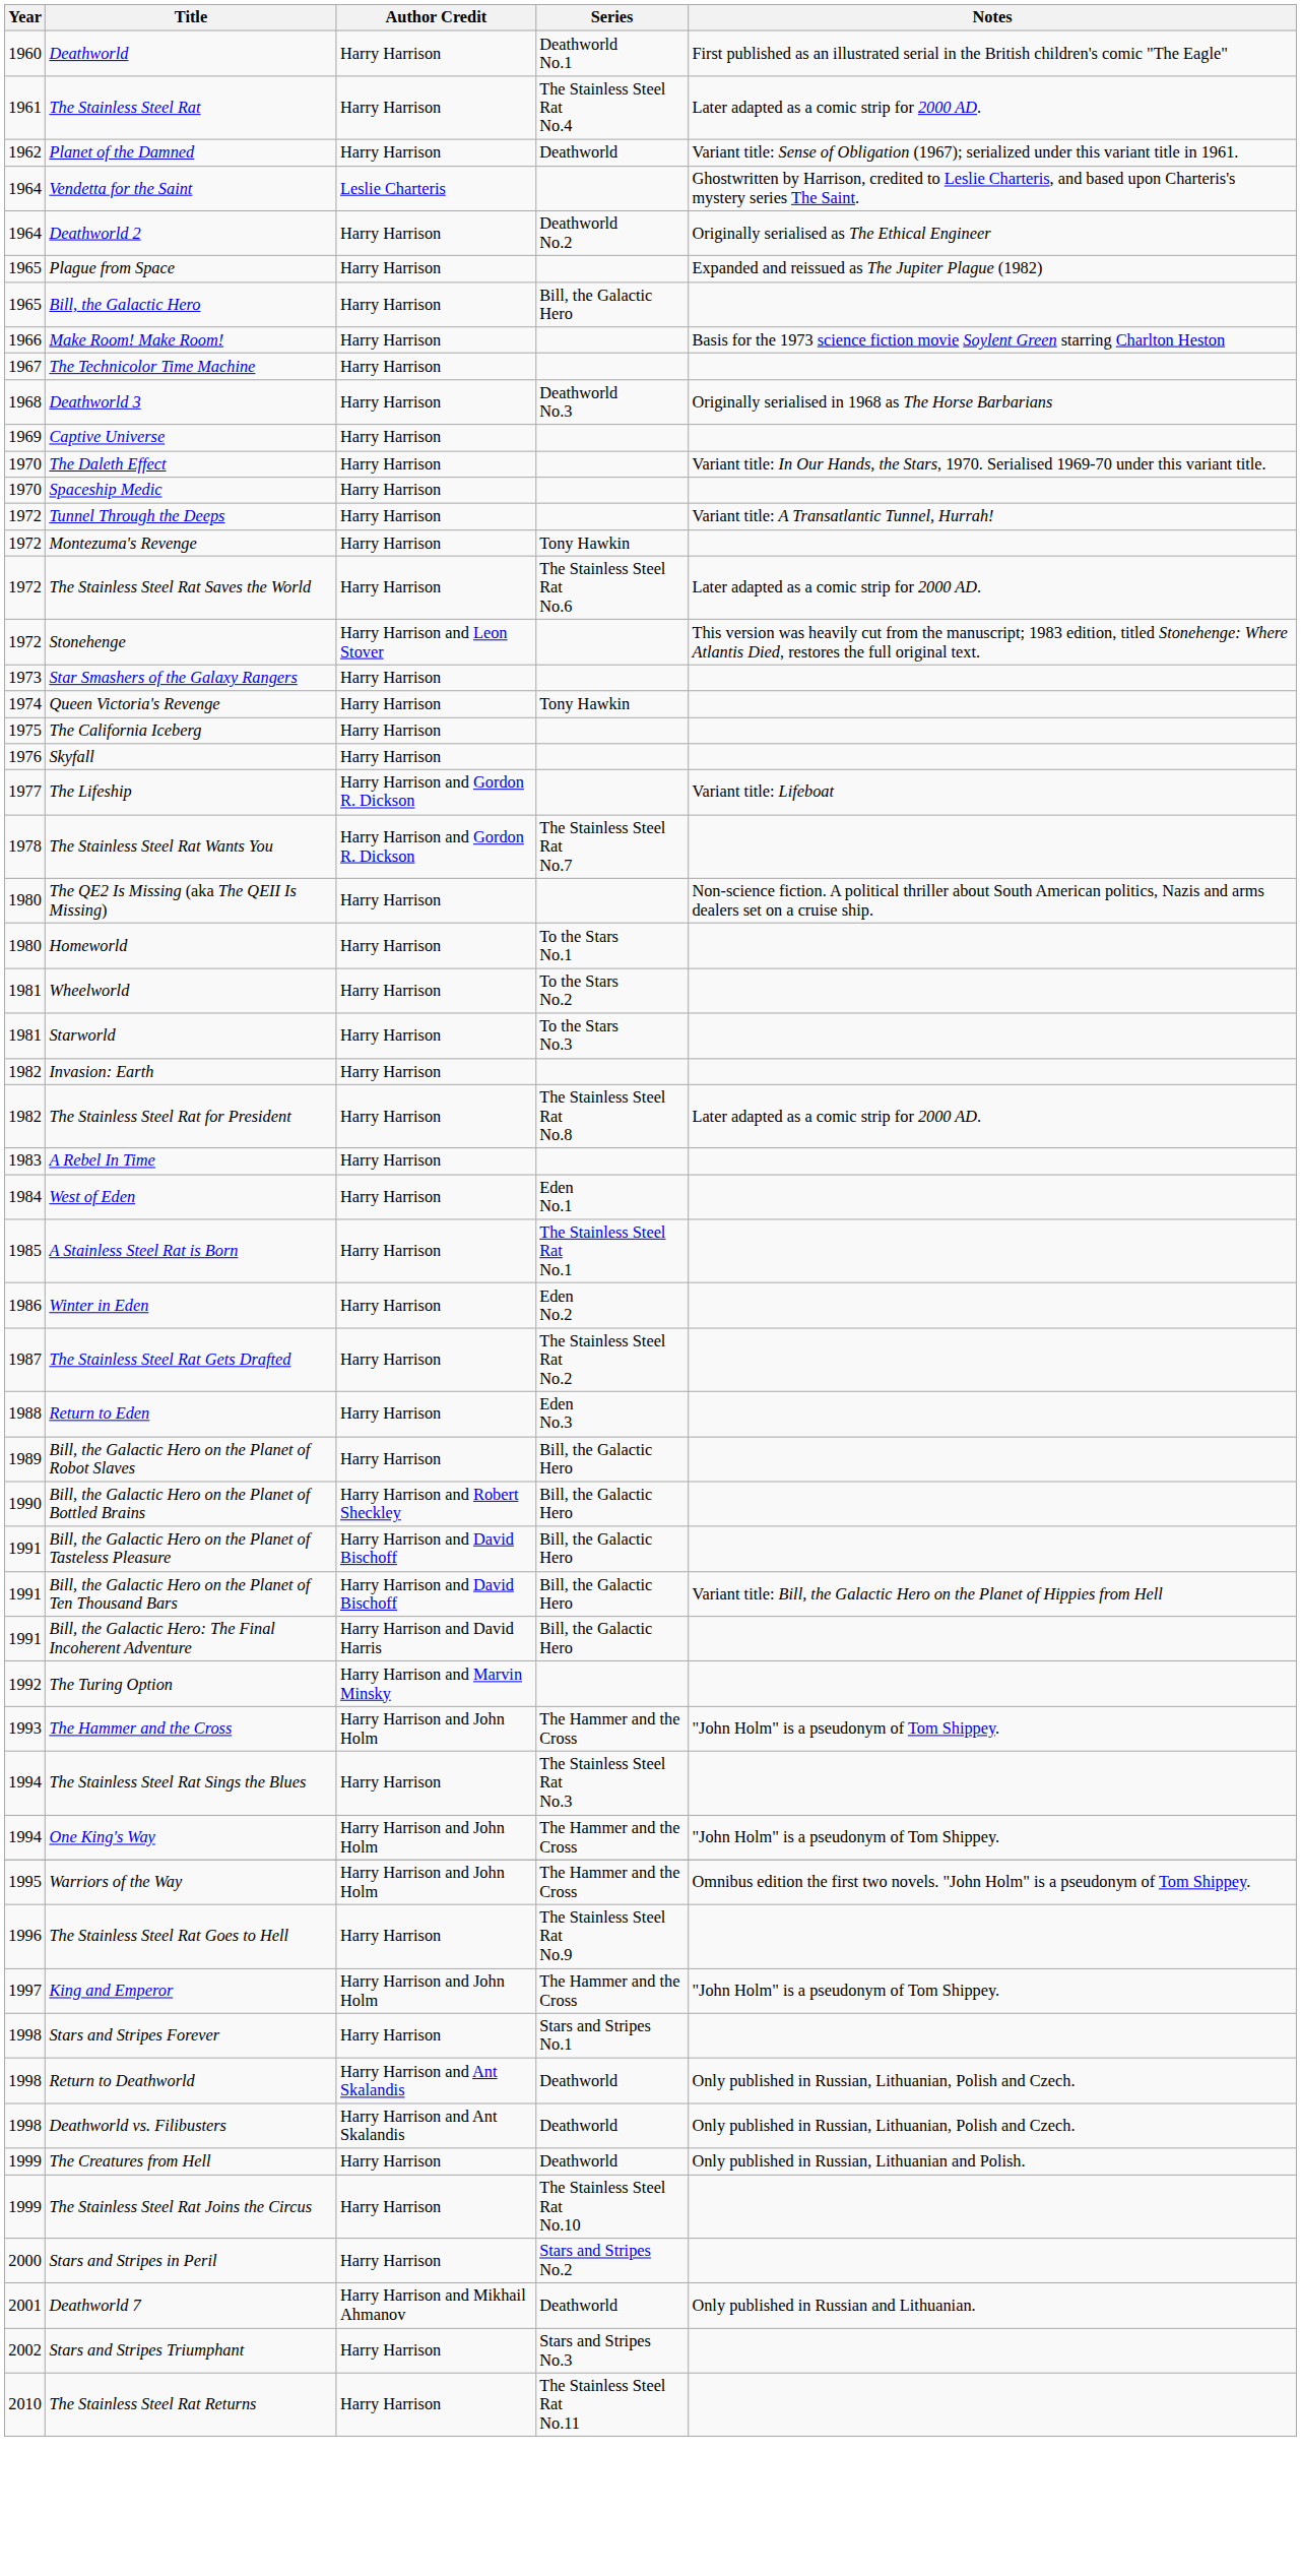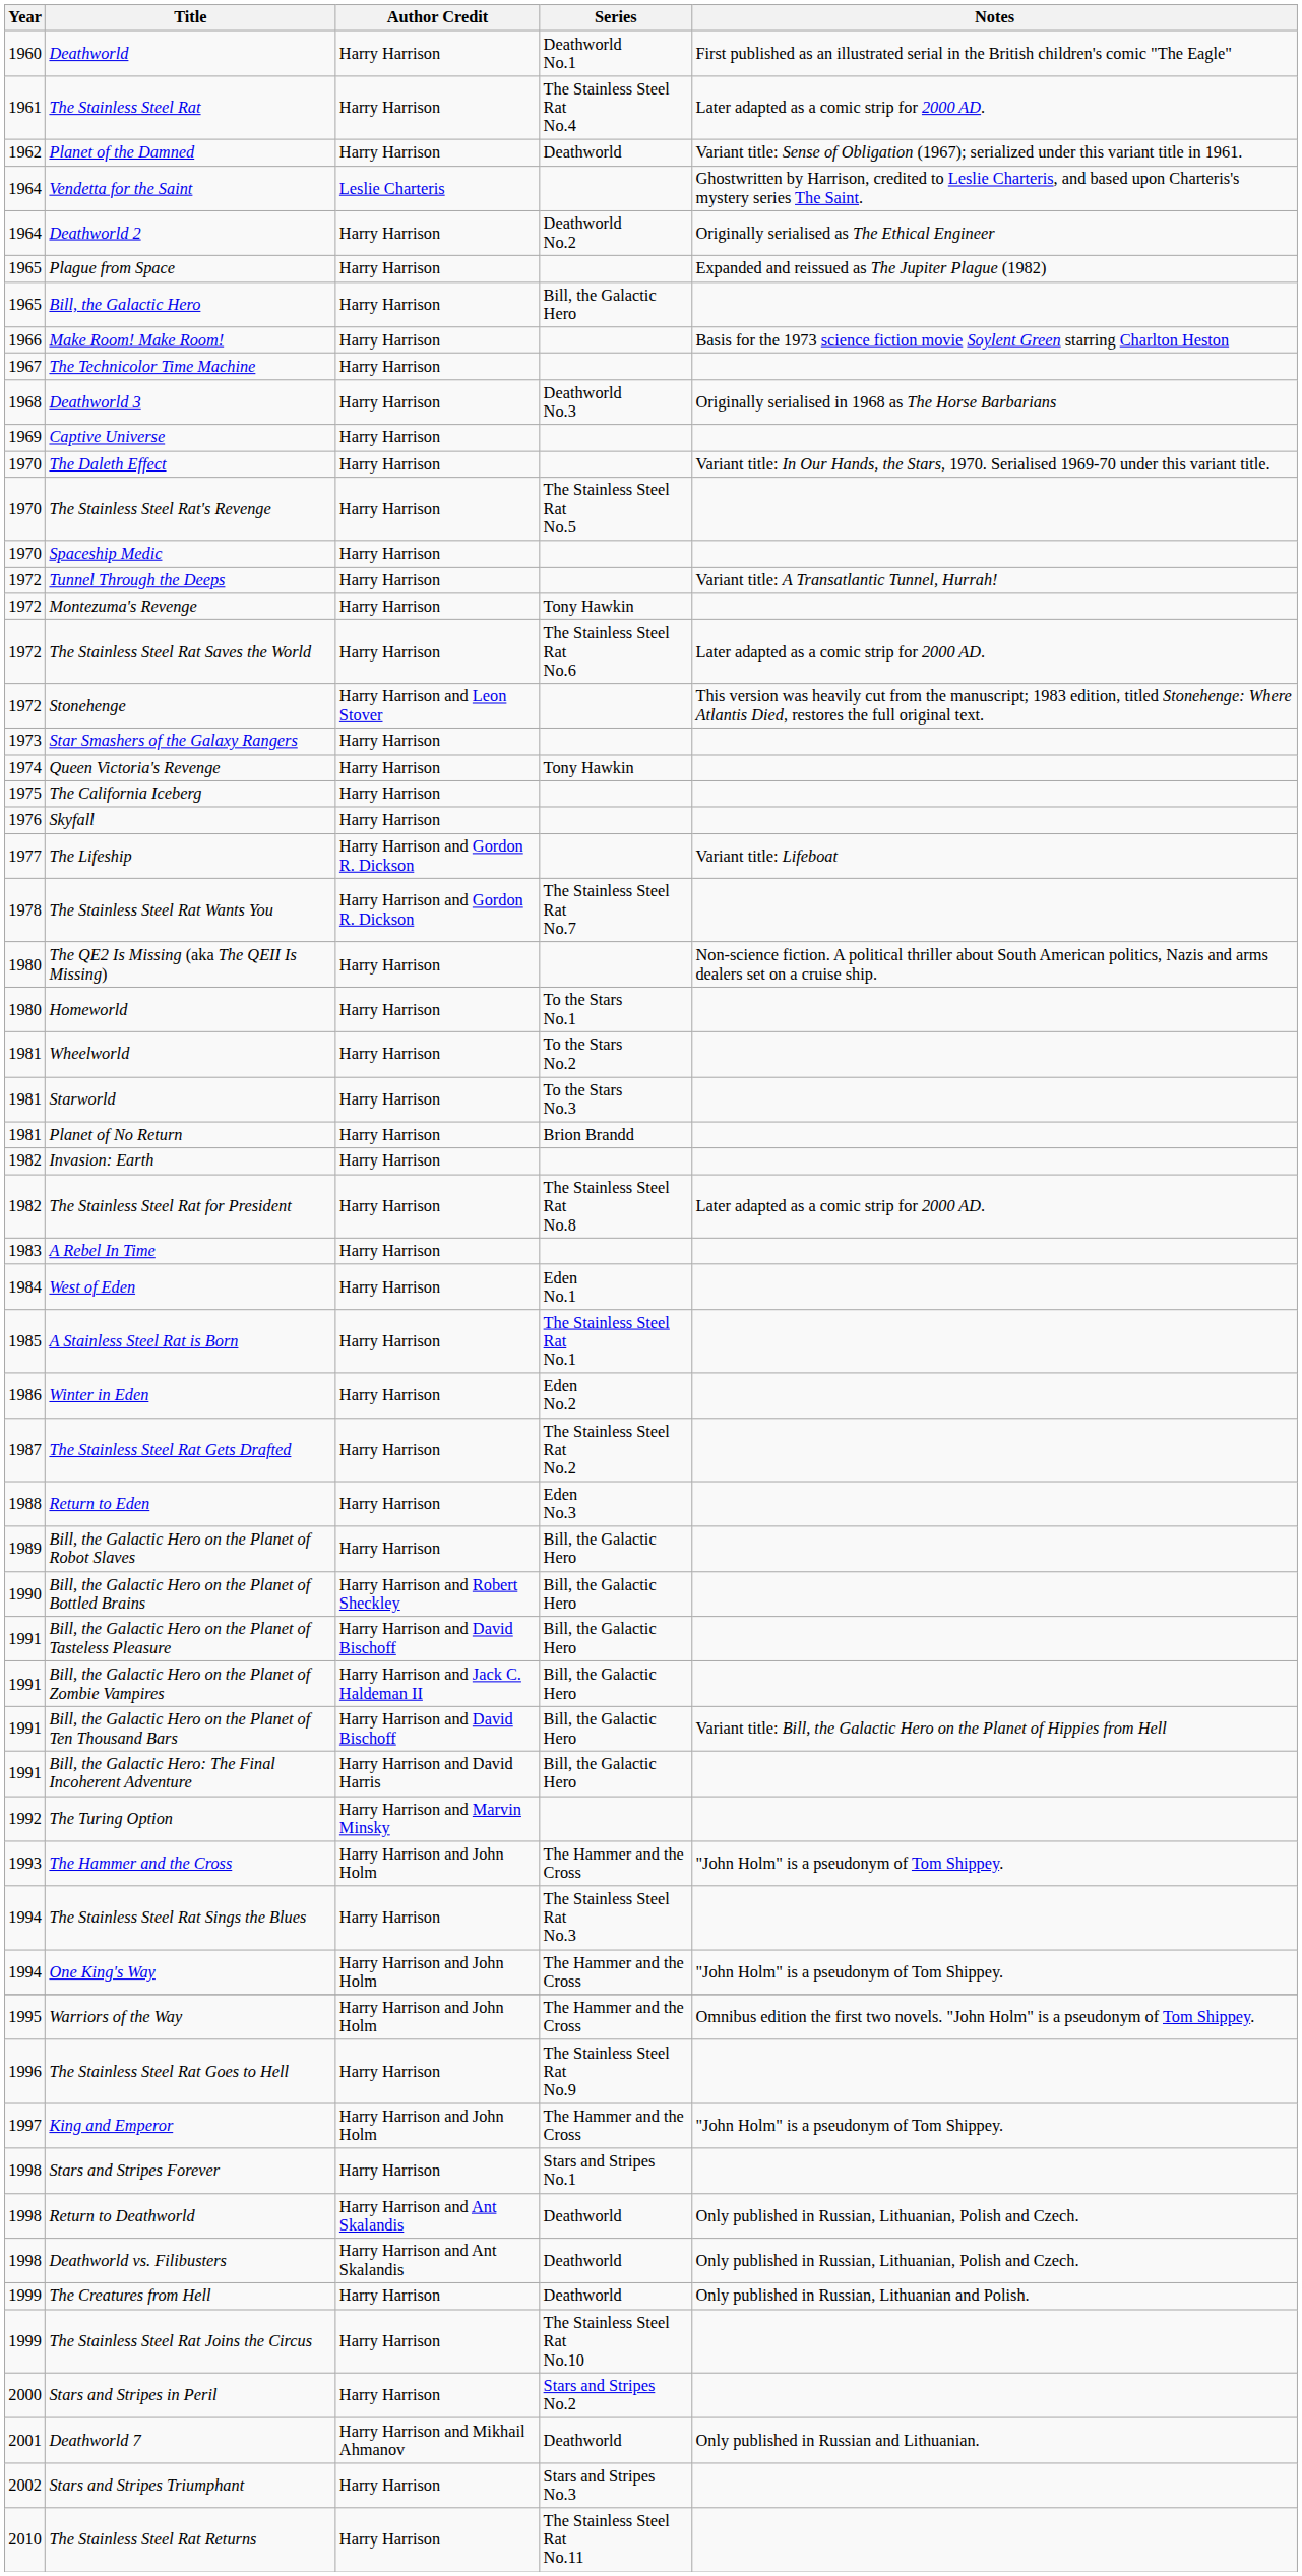+ row: 1970 | The Stainless Steel Rat's Revenge | Harry Harrison | The Stainless Steel Rat No.5
+ row: 1981 | Planet of No Return | Harry Harrison | Brion Brandd
+ row: 1991 | Bill, the Galactic Hero on the Planet of Zombie Vampires | Harry Harrison and Jack C. Haldeman II | Bill, the Galactic Hero
